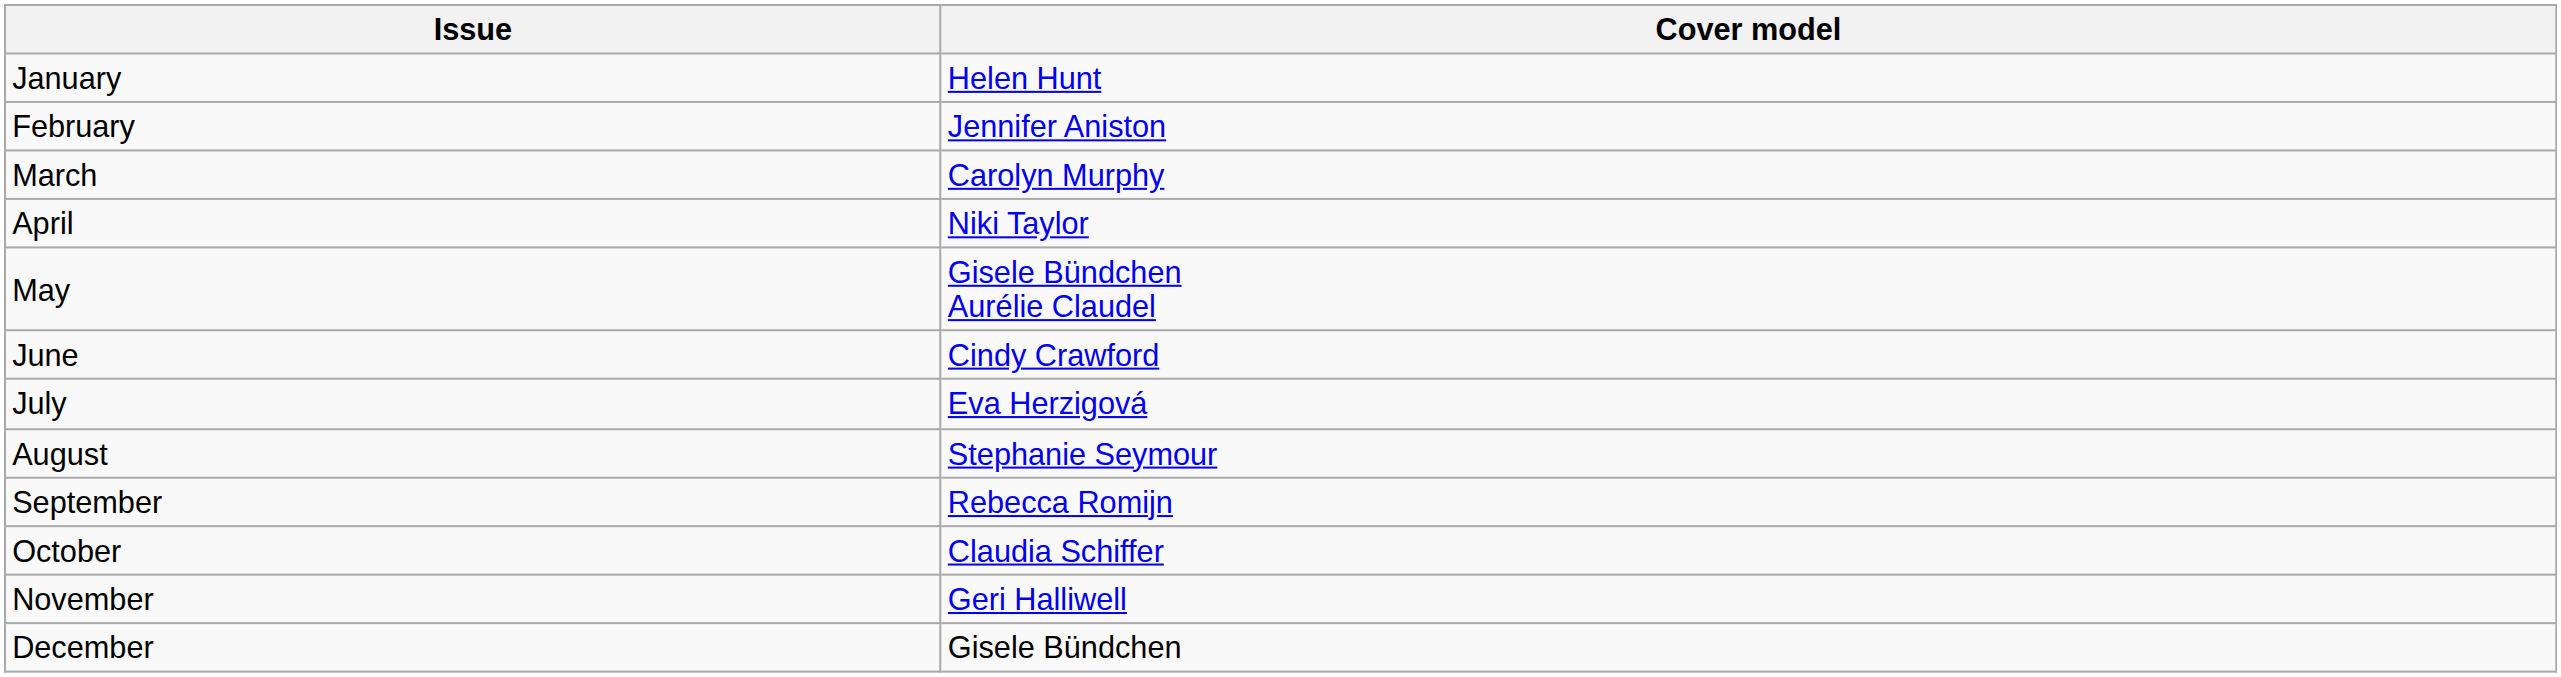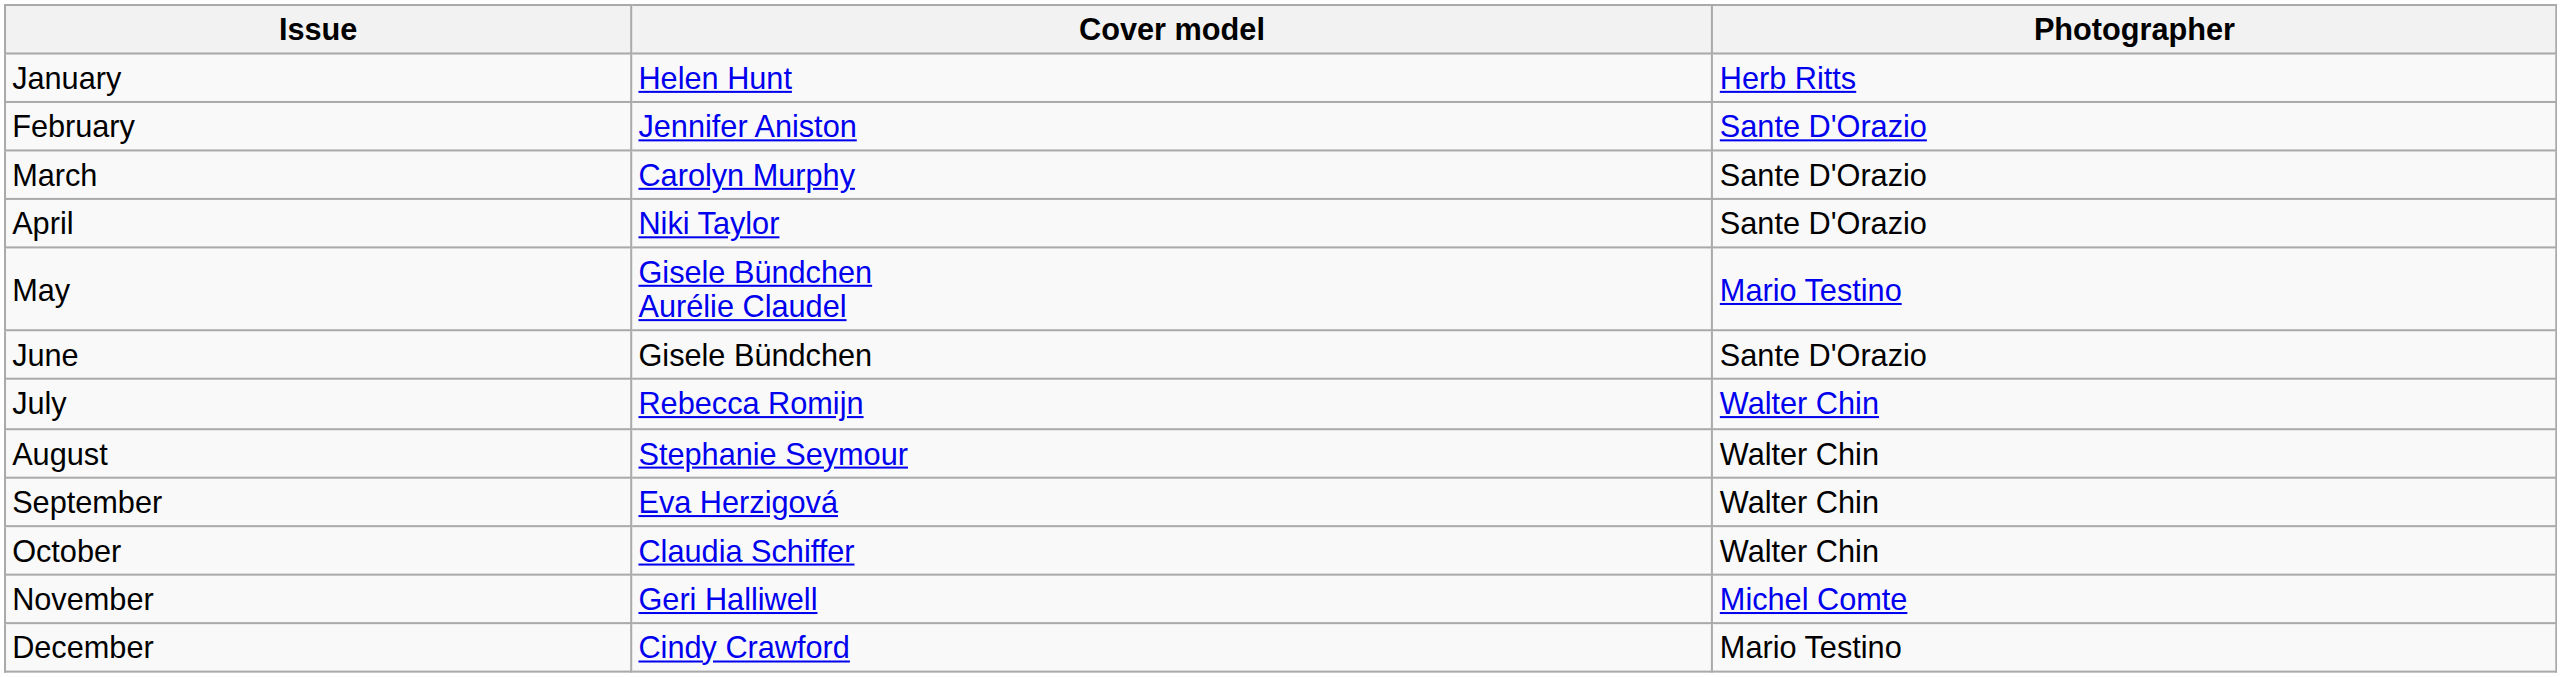+ column: Photographer | Herb Ritts | Sante D'Orazio | Sante D'Orazio | Sante D'Orazio | Mario Testino | Sante D'Orazio | Walter Chin | Walter Chin | Walter Chin | Walter Chin | Michel Comte | Mario Testino
June | Cover model: Cindy Crawford -> Gisele Bündchen
July | Cover model: Eva Herzigová -> Rebecca Romijn
September | Cover model: Rebecca Romijn -> Eva Herzigová
December | Cover model: Gisele Bündchen -> Cindy Crawford
